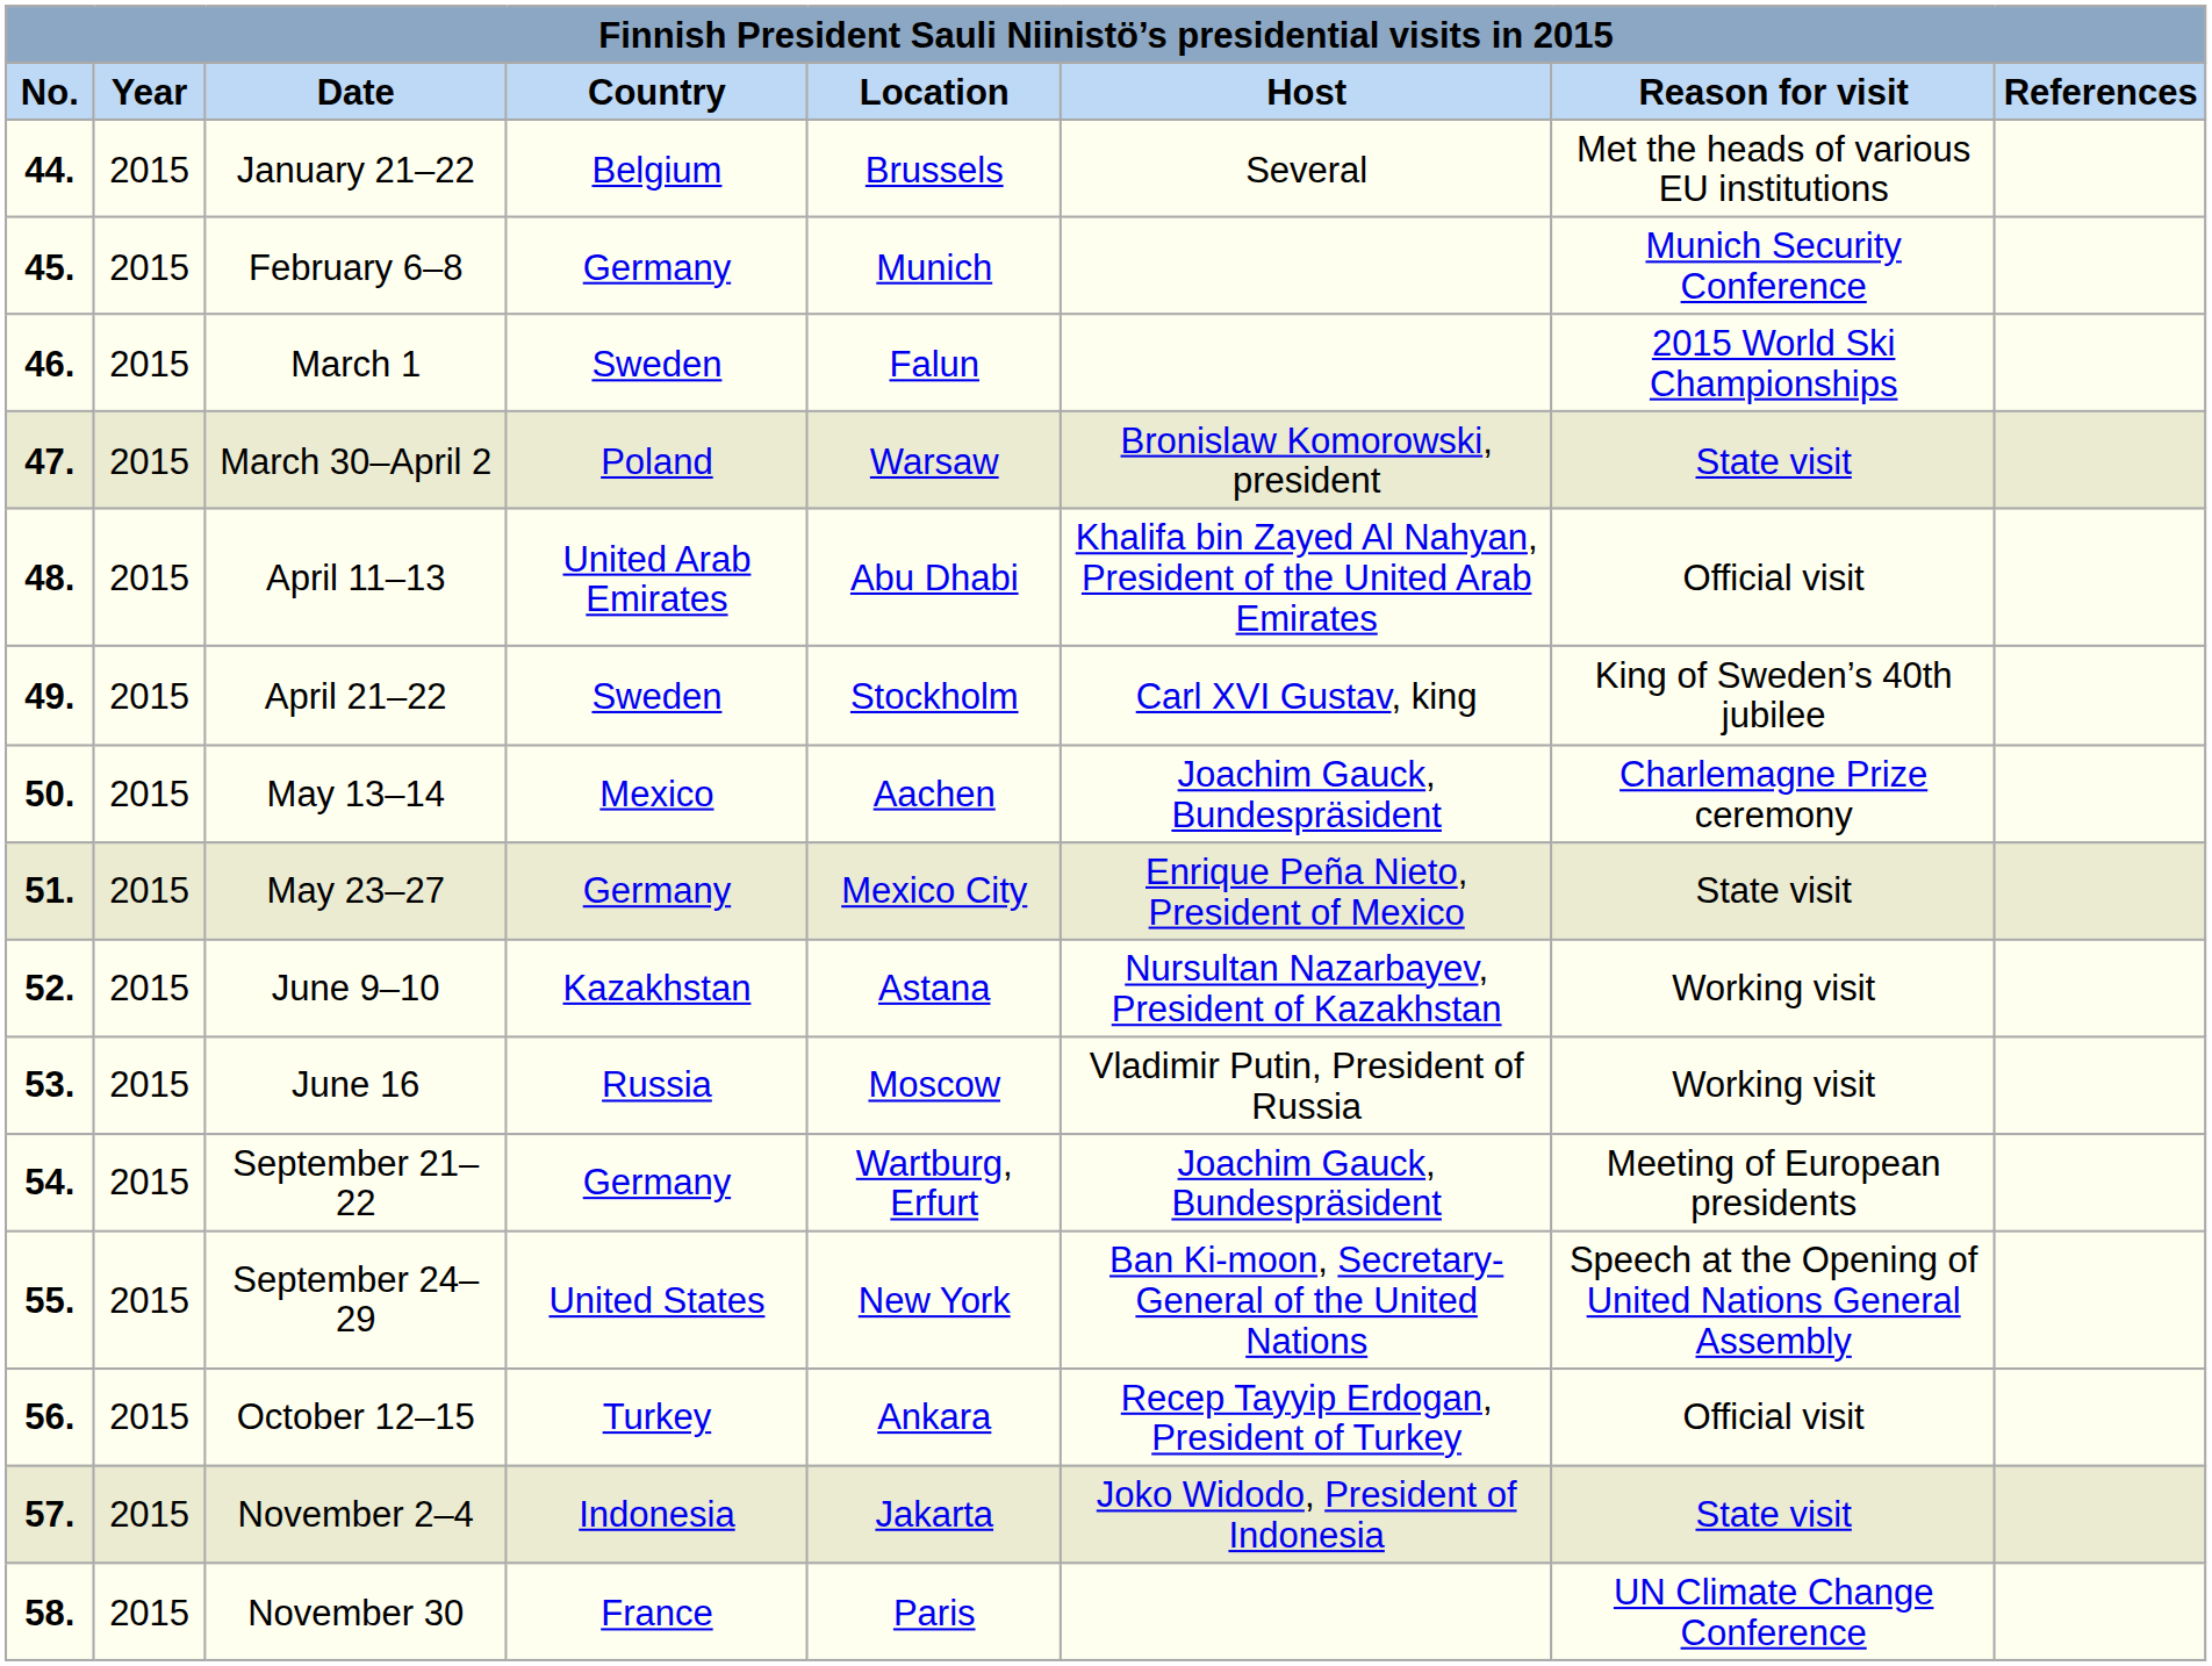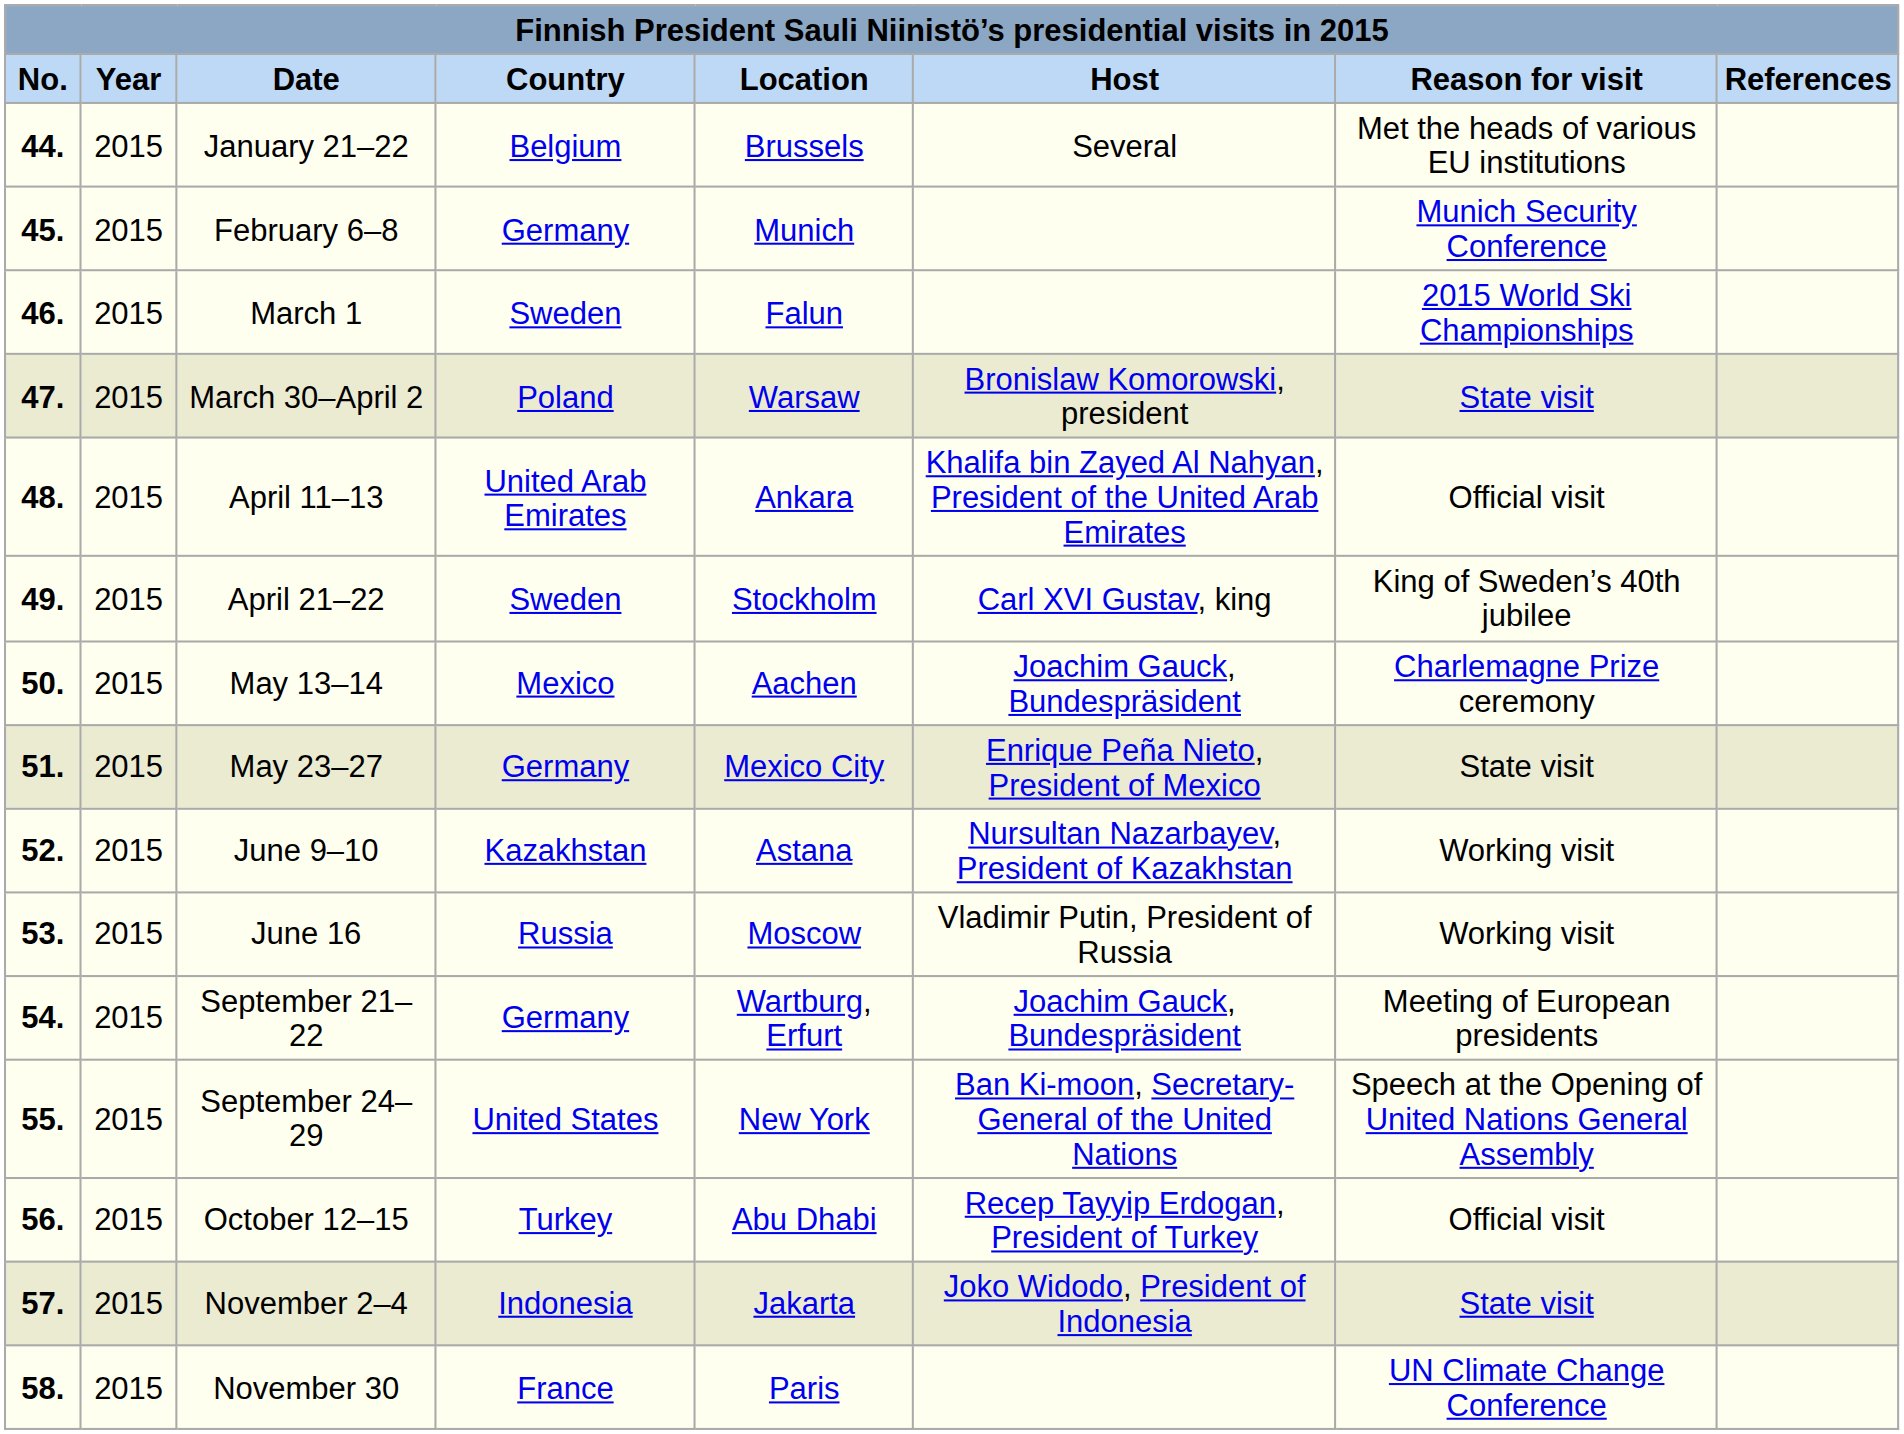April 11–13 | Location: Abu Dhabi -> Ankara
October 12–15 | Location: Ankara -> Abu Dhabi
